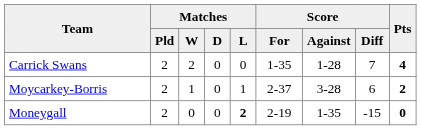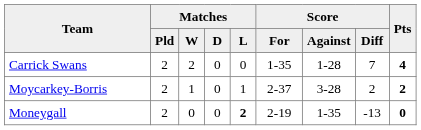Moycarkey-Borris | Score / Diff: 6 -> 2
Moneygall | Score / Diff: -15 -> -13
